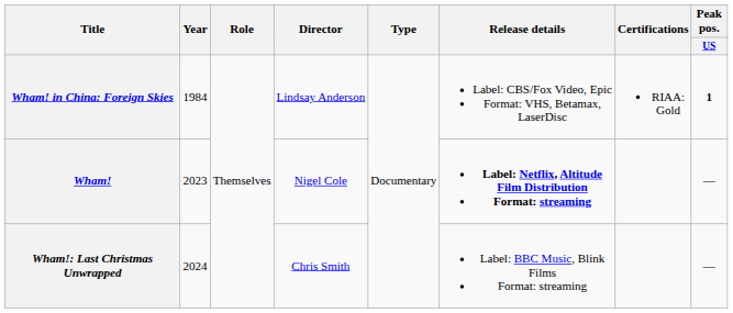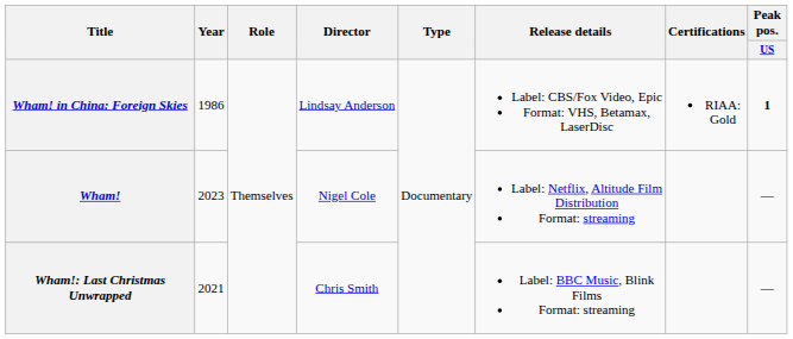Wham! in China: Foreign Skies | Year: 1984 -> 1986
Wham! | Release details: bold -> normal
Wham!: Last Christmas Unwrapped | Year: 2024 -> 2021
